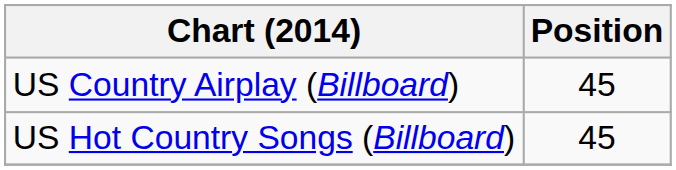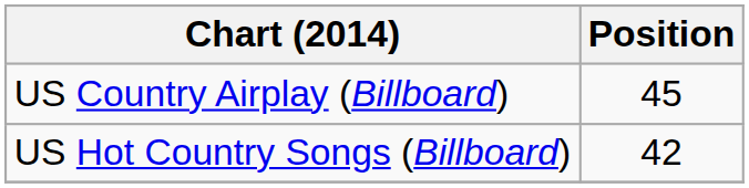US Hot Country Songs (Billboard) | Position: 45 -> 42
